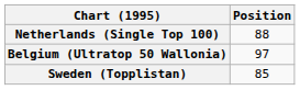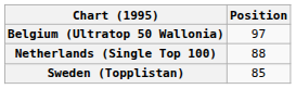rows swapped: Belgium (Ultratop 50 Wallonia) <-> Netherlands (Single Top 100)
